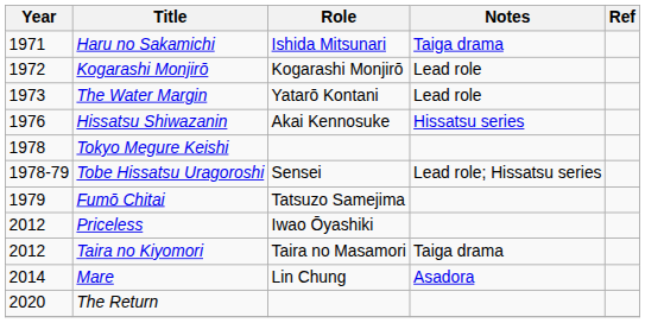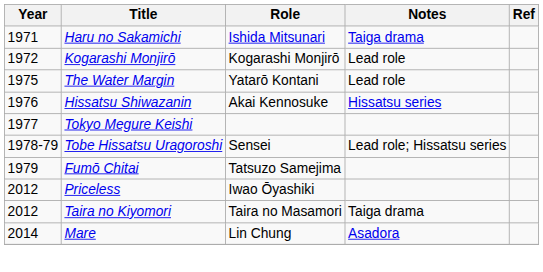The Water Margin | Year: 1973 -> 1975
Tokyo Megure Keishi | Year: 1978 -> 1977
- row: 2020 | The Return
